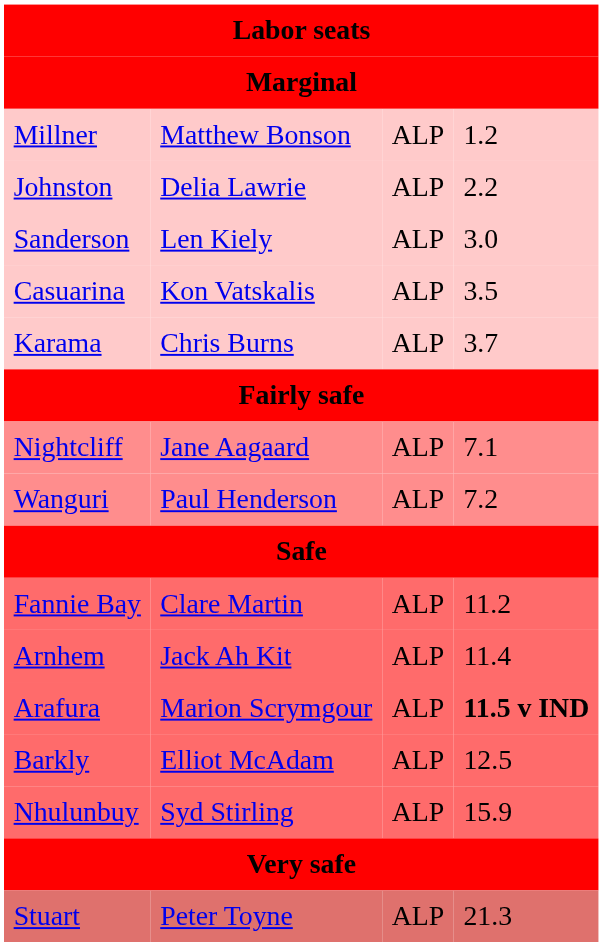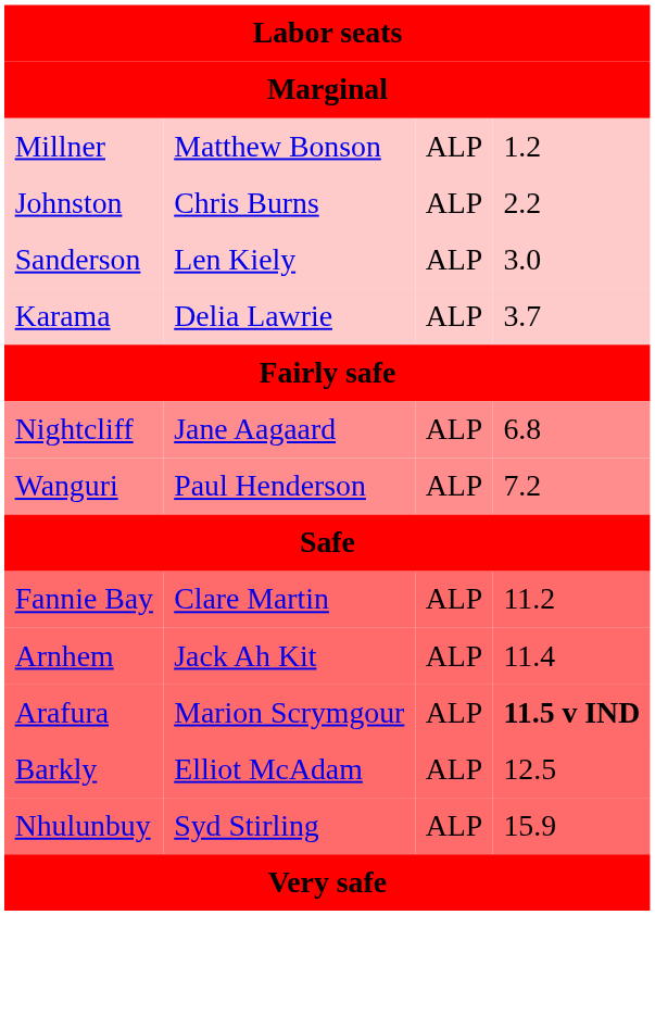Johnston | column 2: Delia Lawrie -> Chris Burns
- row: Casuarina | Kon Vatskalis | ALP | 3.5
Karama | column 2: Chris Burns -> Delia Lawrie
Nightcliff | column 4: 7.1 -> 6.8
- row: Stuart | Peter Toyne | ALP | 21.3
